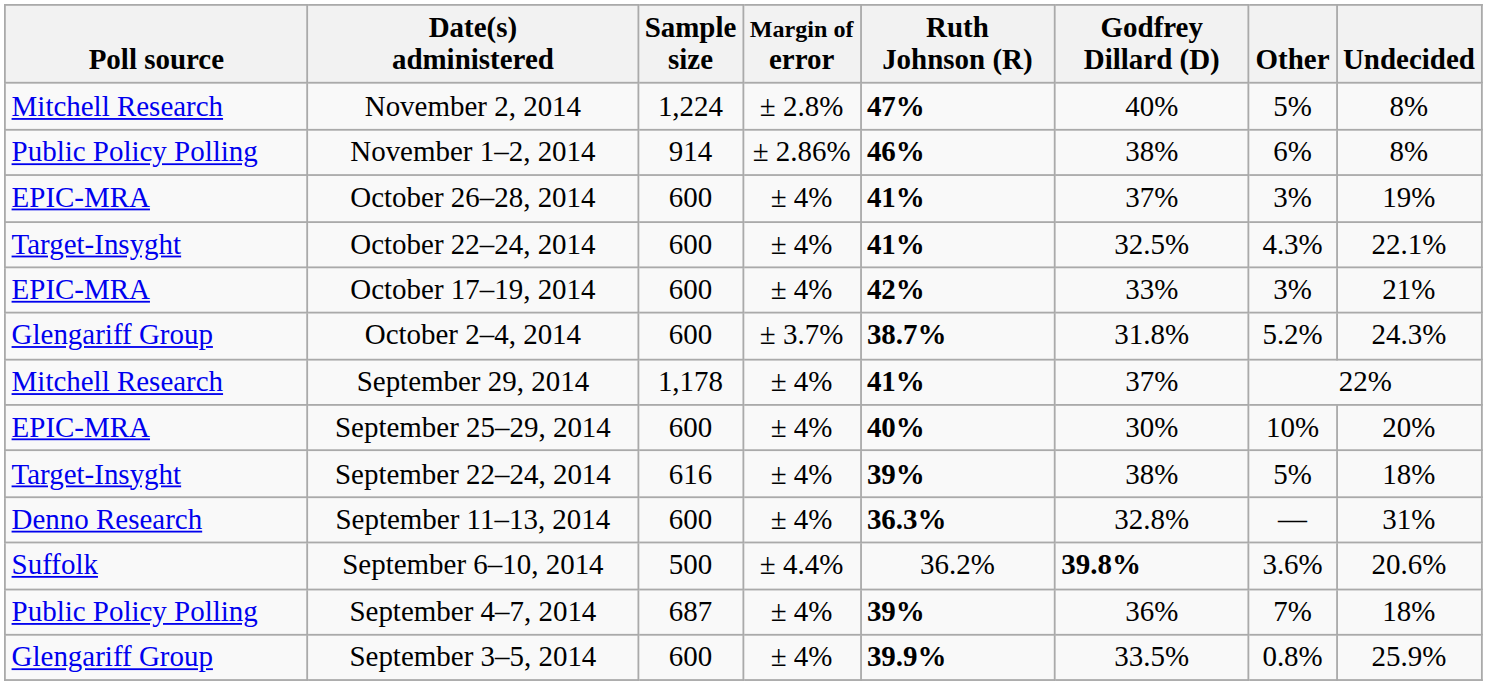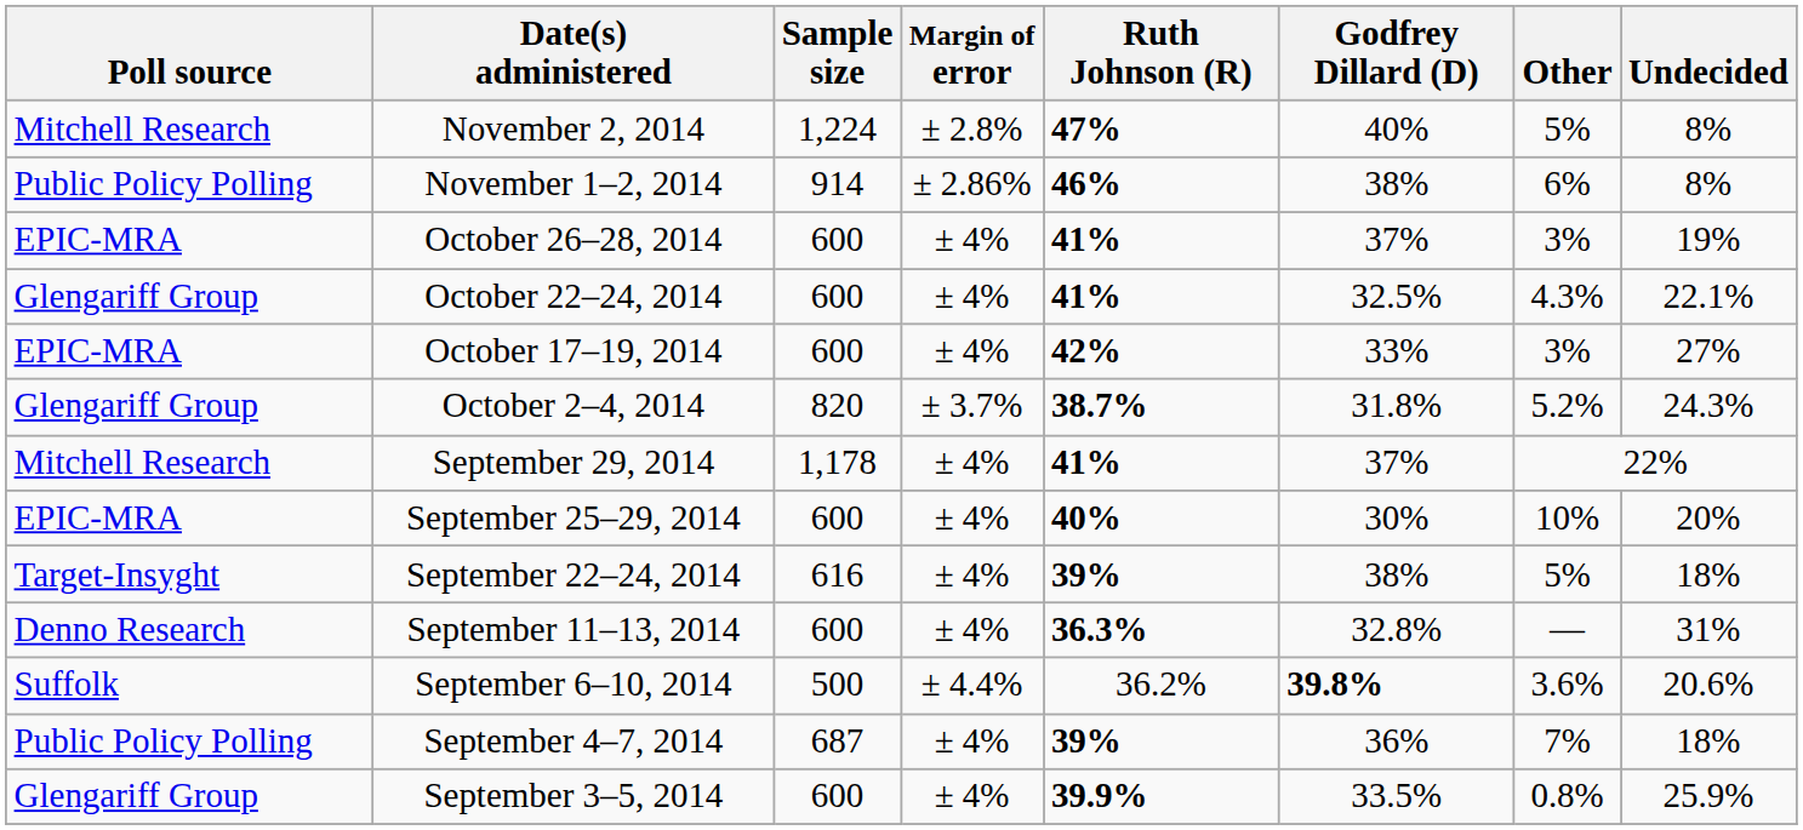October 22–24, 2014 | Poll source: Target-Insyght -> Glengariff Group
October 17–19, 2014 | Undecided: 21% -> 27%
October 2–4, 2014 | Sample size: 600 -> 820
